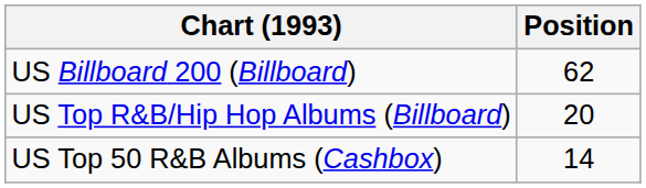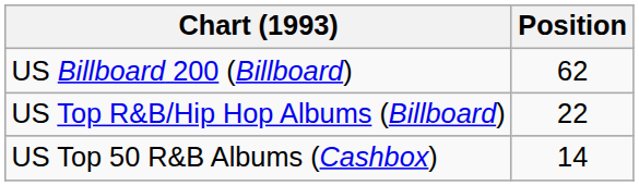US Top R&B/Hip Hop Albums (Billboard) | Position: 20 -> 22
